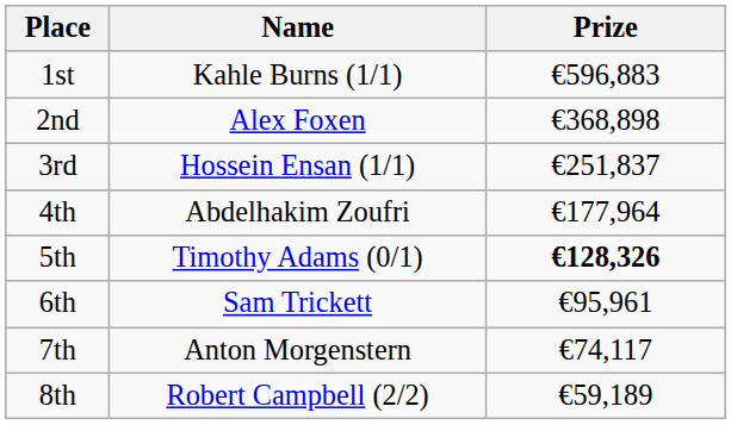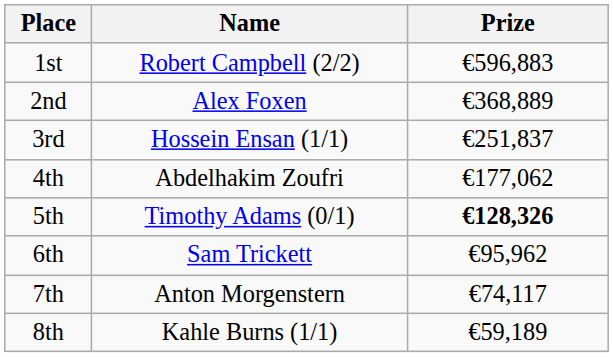1st | Name: Kahle Burns (1/1) -> Robert Campbell (2/2)
2nd | Prize: €368,898 -> €368,889
4th | Prize: €177,964 -> €177,062
6th | Prize: €95,961 -> €95,962
8th | Name: Robert Campbell (2/2) -> Kahle Burns (1/1)
